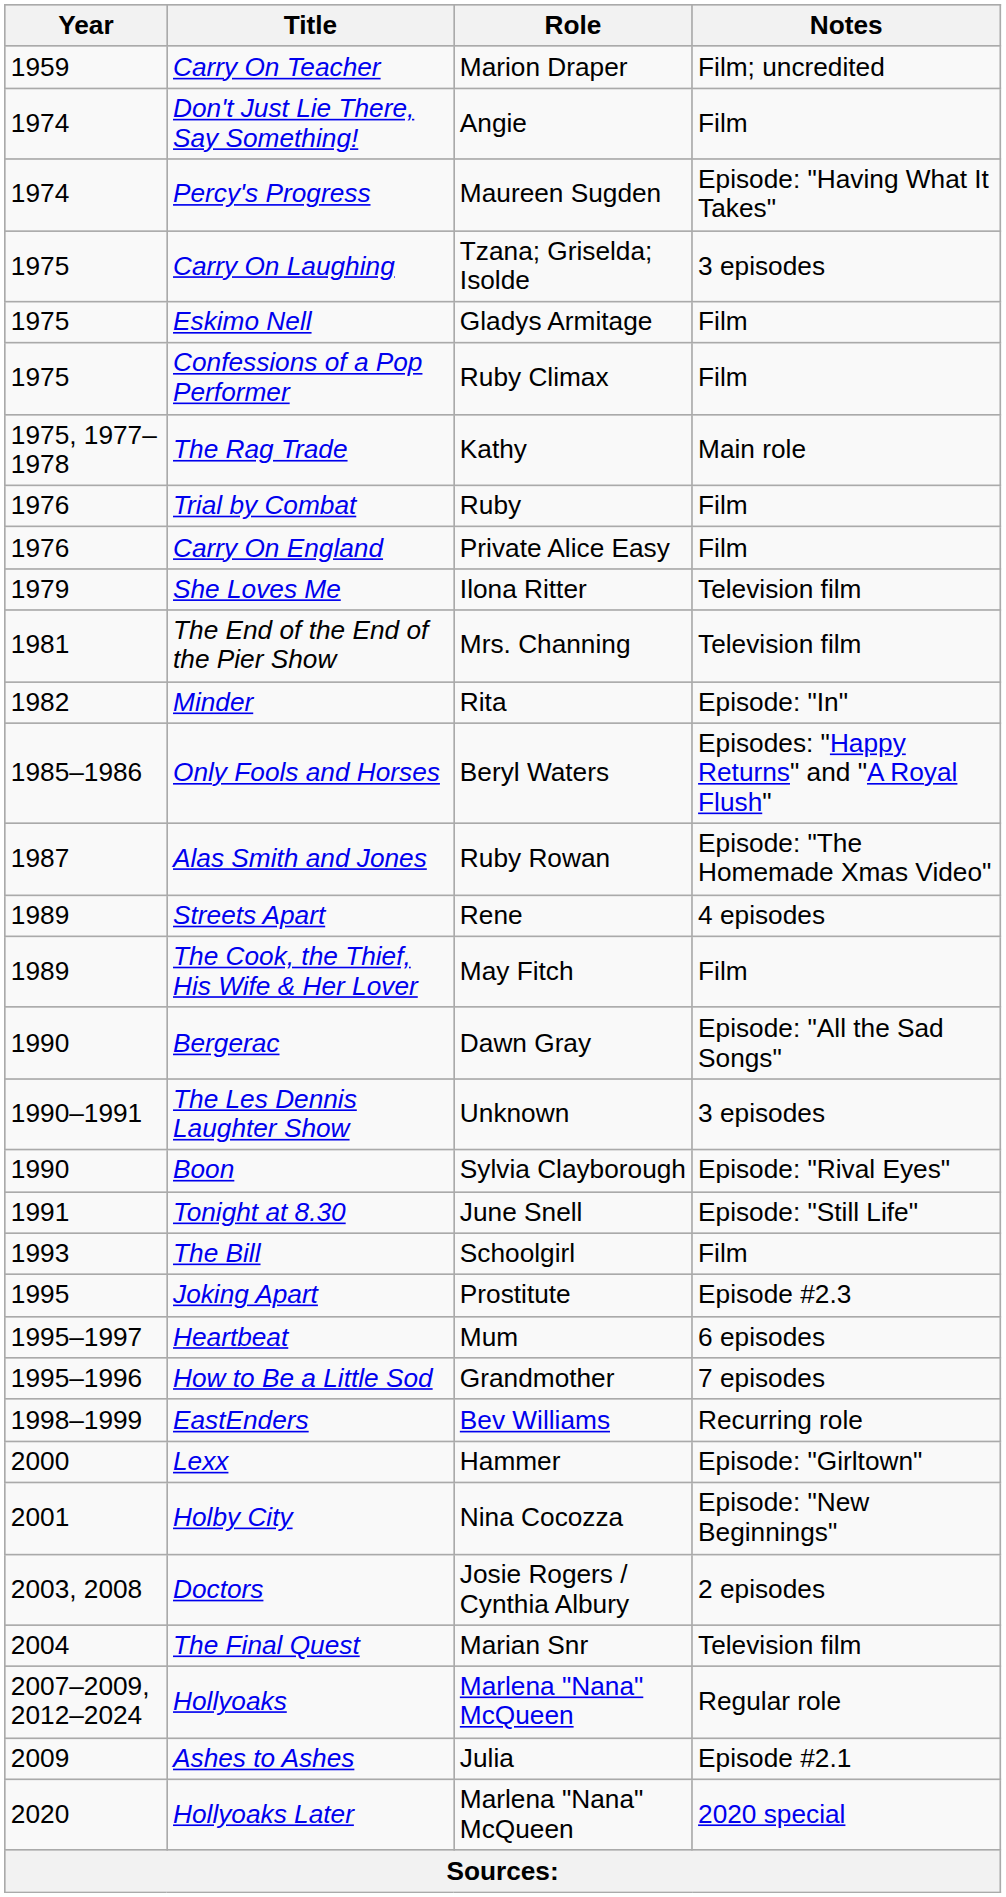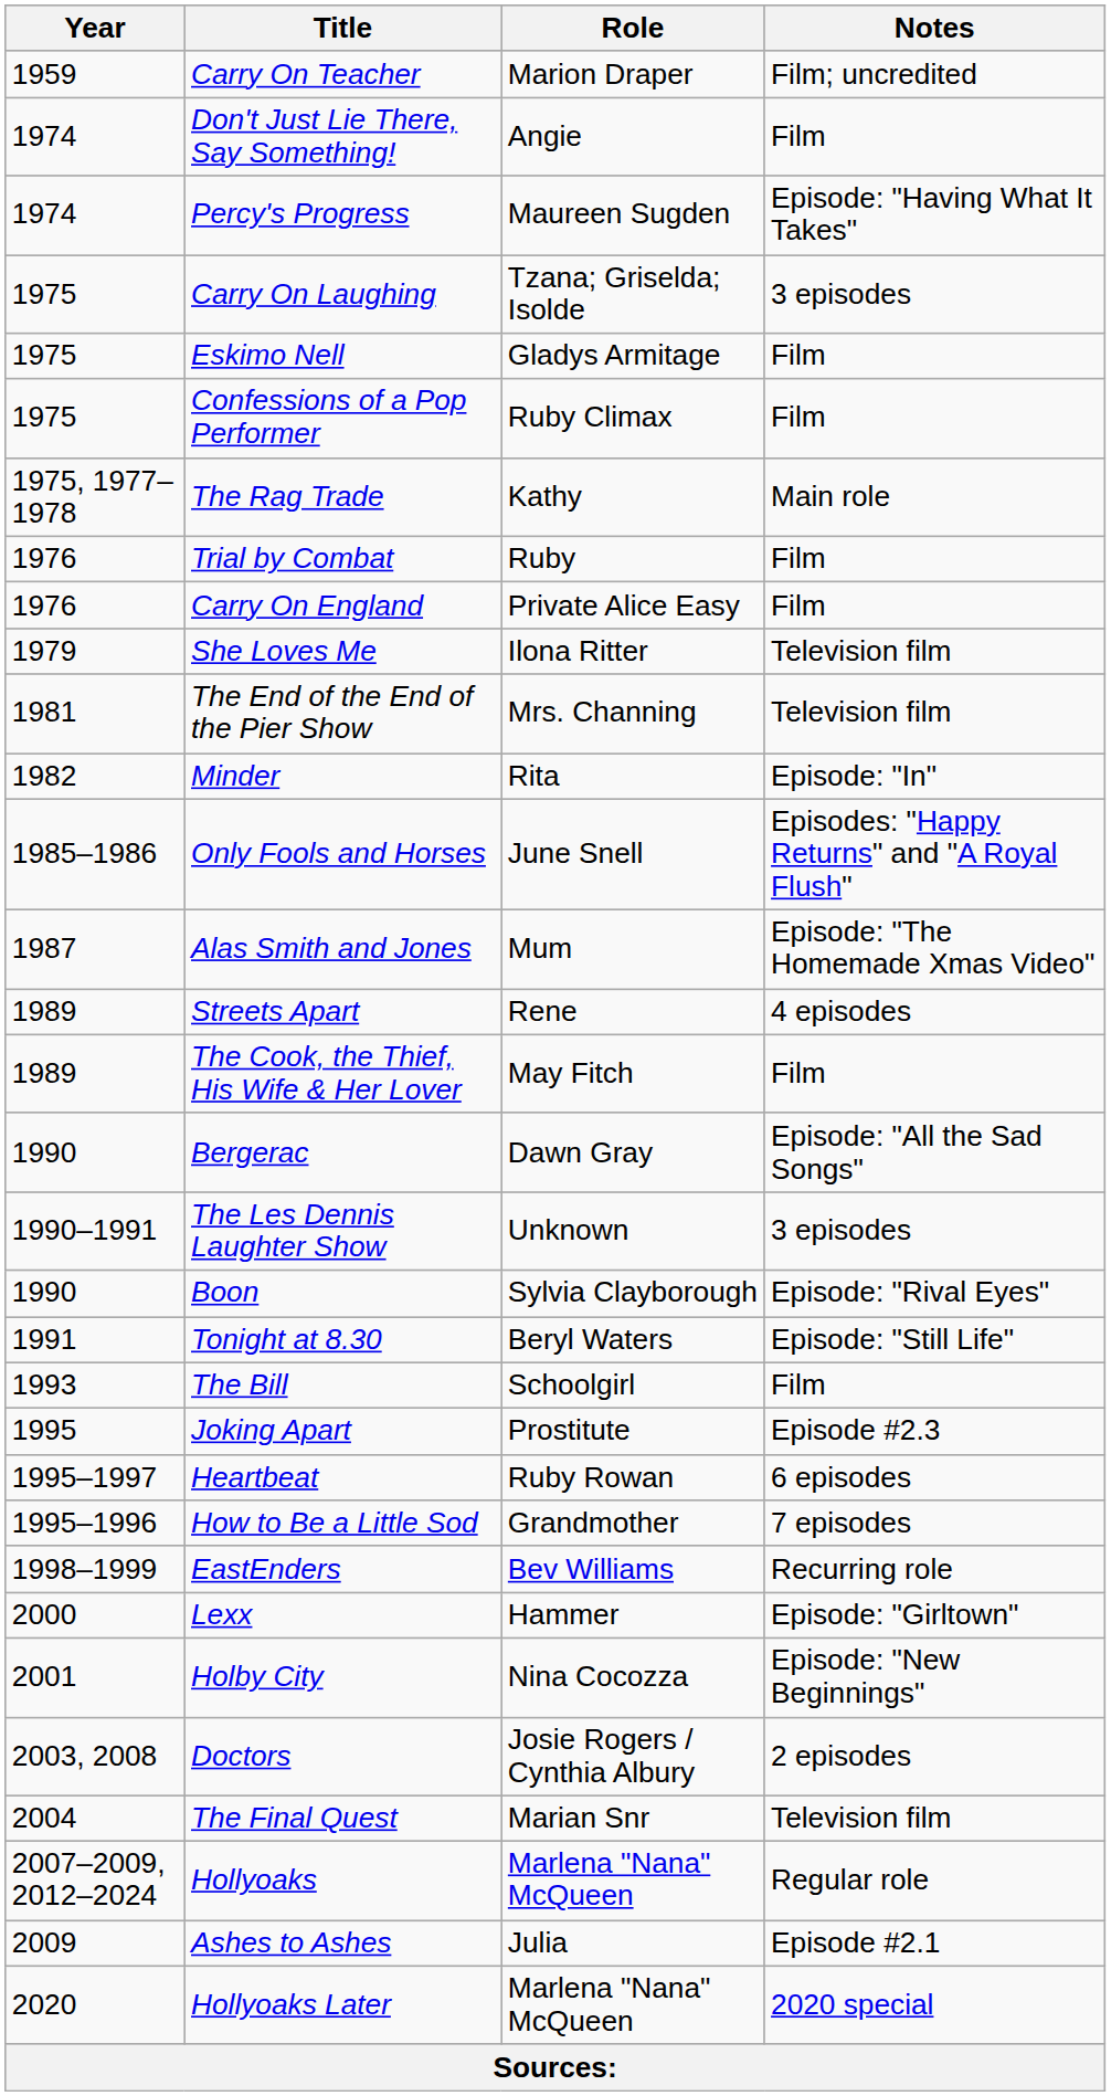Only Fools and Horses | Role: Beryl Waters -> June Snell
Alas Smith and Jones | Role: Ruby Rowan -> Mum
Tonight at 8.30 | Role: June Snell -> Beryl Waters
Heartbeat | Role: Mum -> Ruby Rowan
